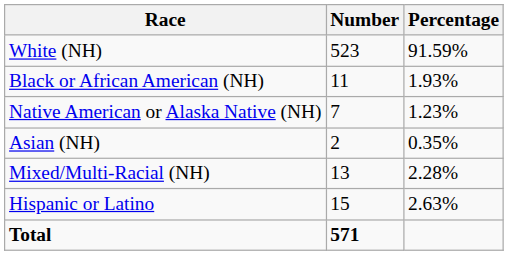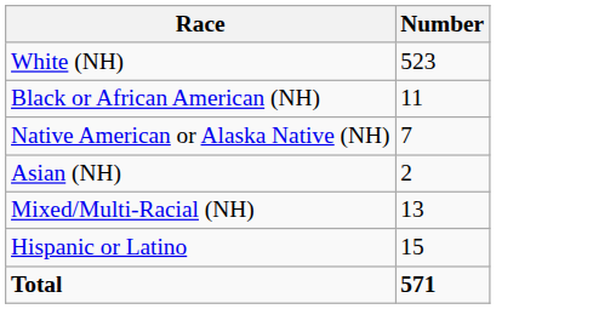- column: Percentage | 91.59% | 1.93% | 1.23% | 0.35% | 2.28% | 2.63%
